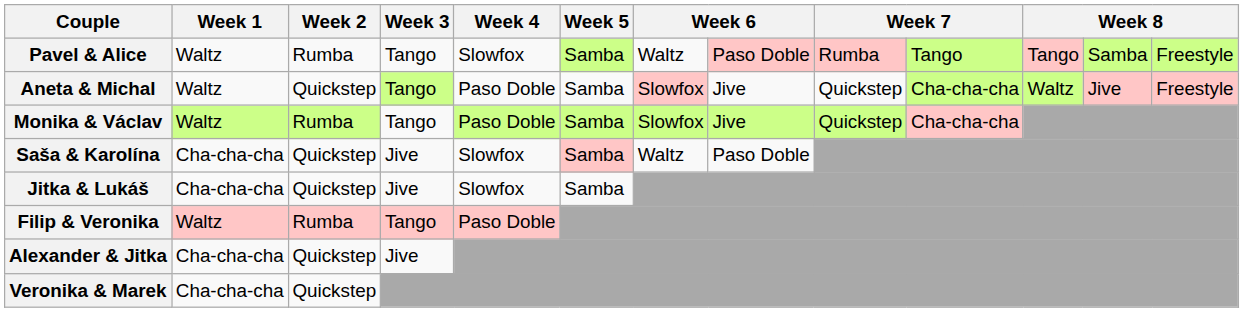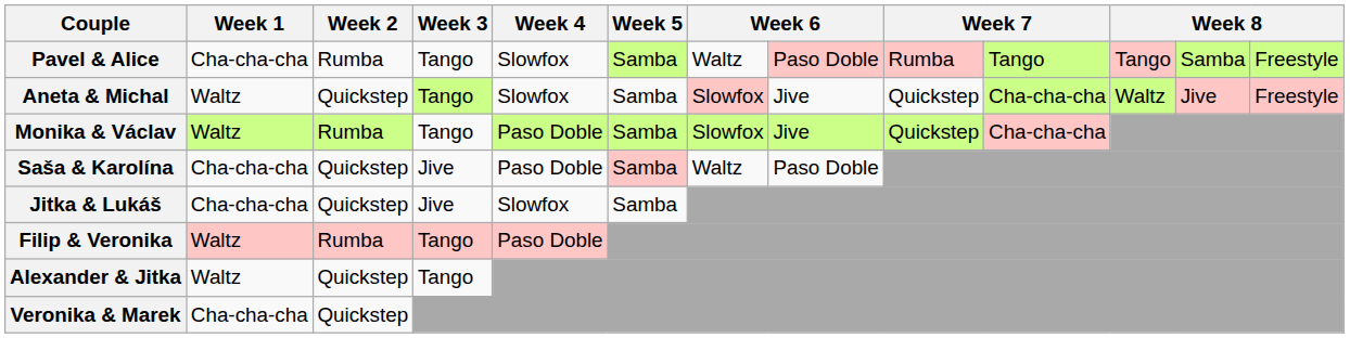Pavel & Alice | Week 1: Waltz -> Cha-cha-cha
Aneta & Michal | Week 4: Paso Doble -> Slowfox
Saša & Karolína | Week 4: Slowfox -> Paso Doble
Alexander & Jitka | Week 1: Cha-cha-cha -> Waltz
Alexander & Jitka | Week 3: Jive -> Tango
